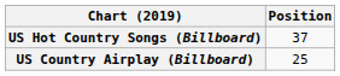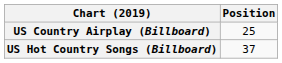rows swapped: US Country Airplay (Billboard) <-> US Hot Country Songs (Billboard)
